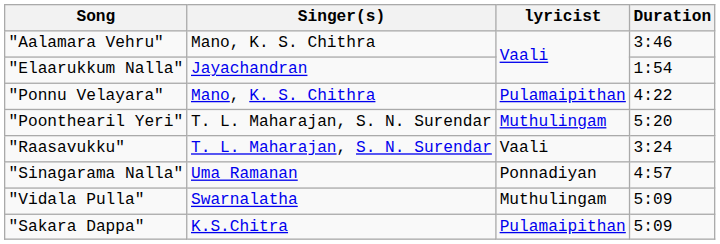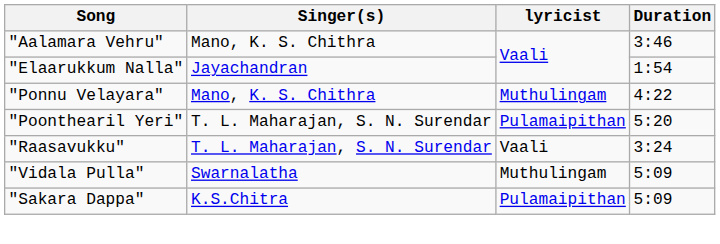"Ponnu Velayara" | lyricist: Pulamaipithan -> Muthulingam
"Poonthearil Yeri" | lyricist: Muthulingam -> Pulamaipithan
- row: "Sinagarama Nalla" | Uma Ramanan | Ponnadiyan | 4:57
